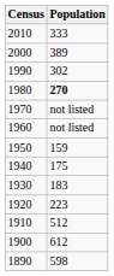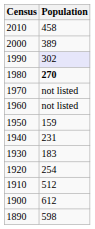2010 | Population: 333 -> 458
1990 | Population: no background -> lavender background
1940 | Population: 175 -> 231
1920 | Population: 223 -> 254
